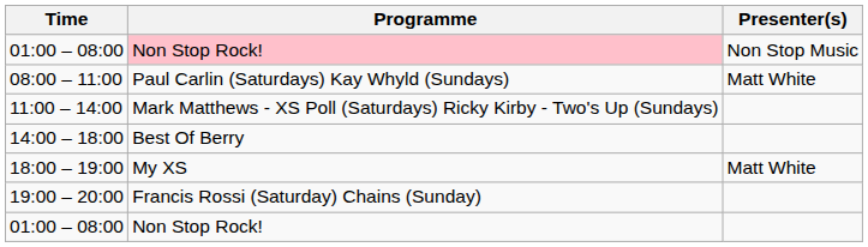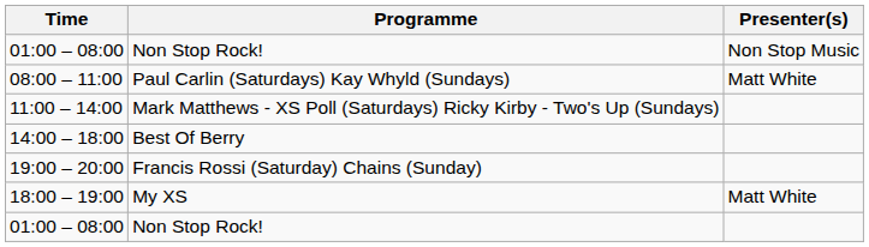01:00 – 08:00 / Non Stop Music | Programme: pink background -> no background
rows swapped: 18:00 – 19:00 <-> 19:00 – 20:00
